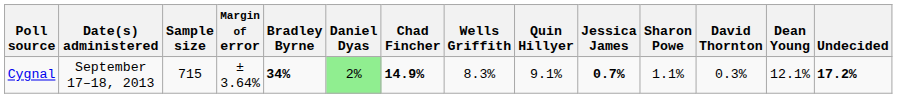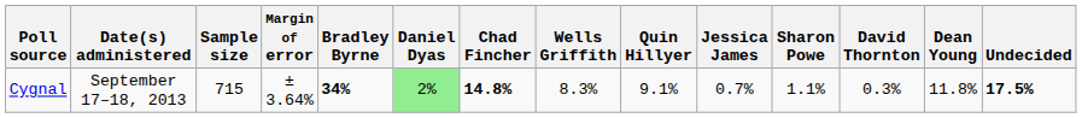Cygnal | Chad Fincher: 14.9% -> 14.8%
Cygnal | Jessica James: bold -> normal
Cygnal | Dean Young: 12.1% -> 11.8%
Cygnal | Undecided: 17.2% -> 17.5%
